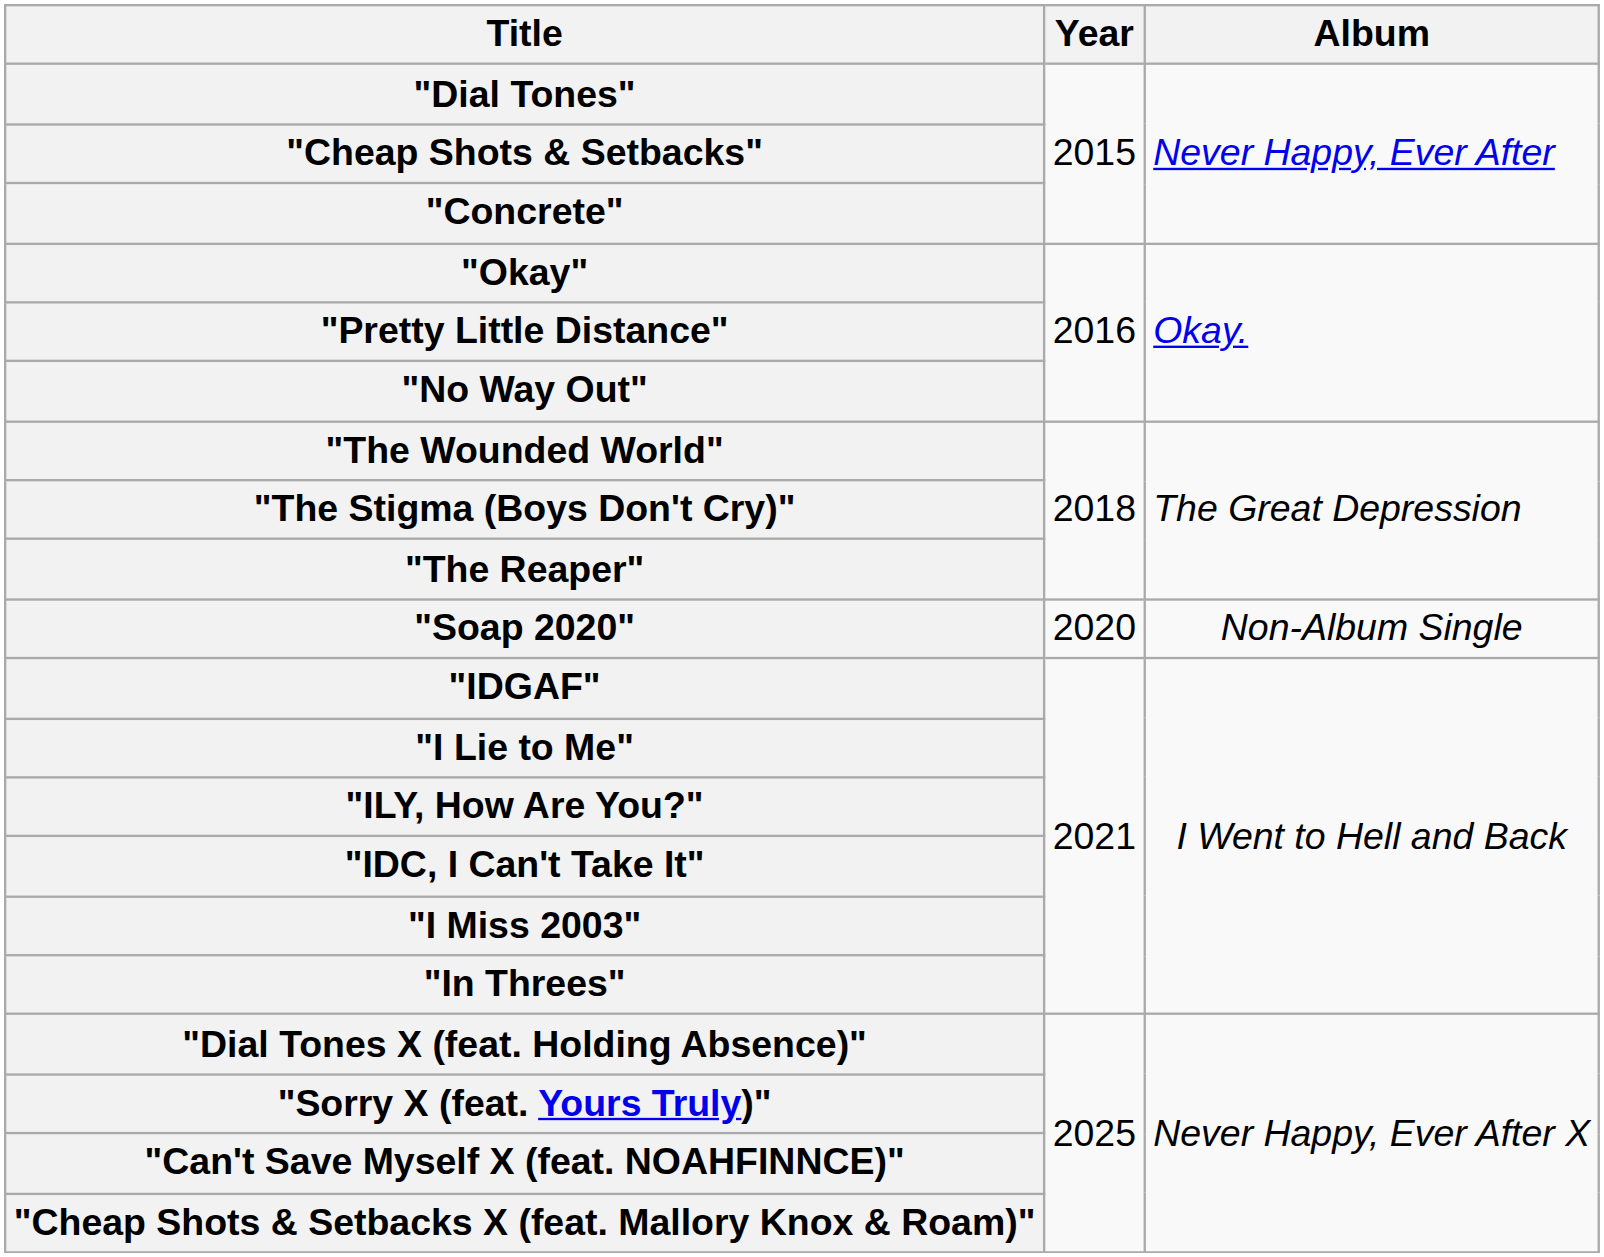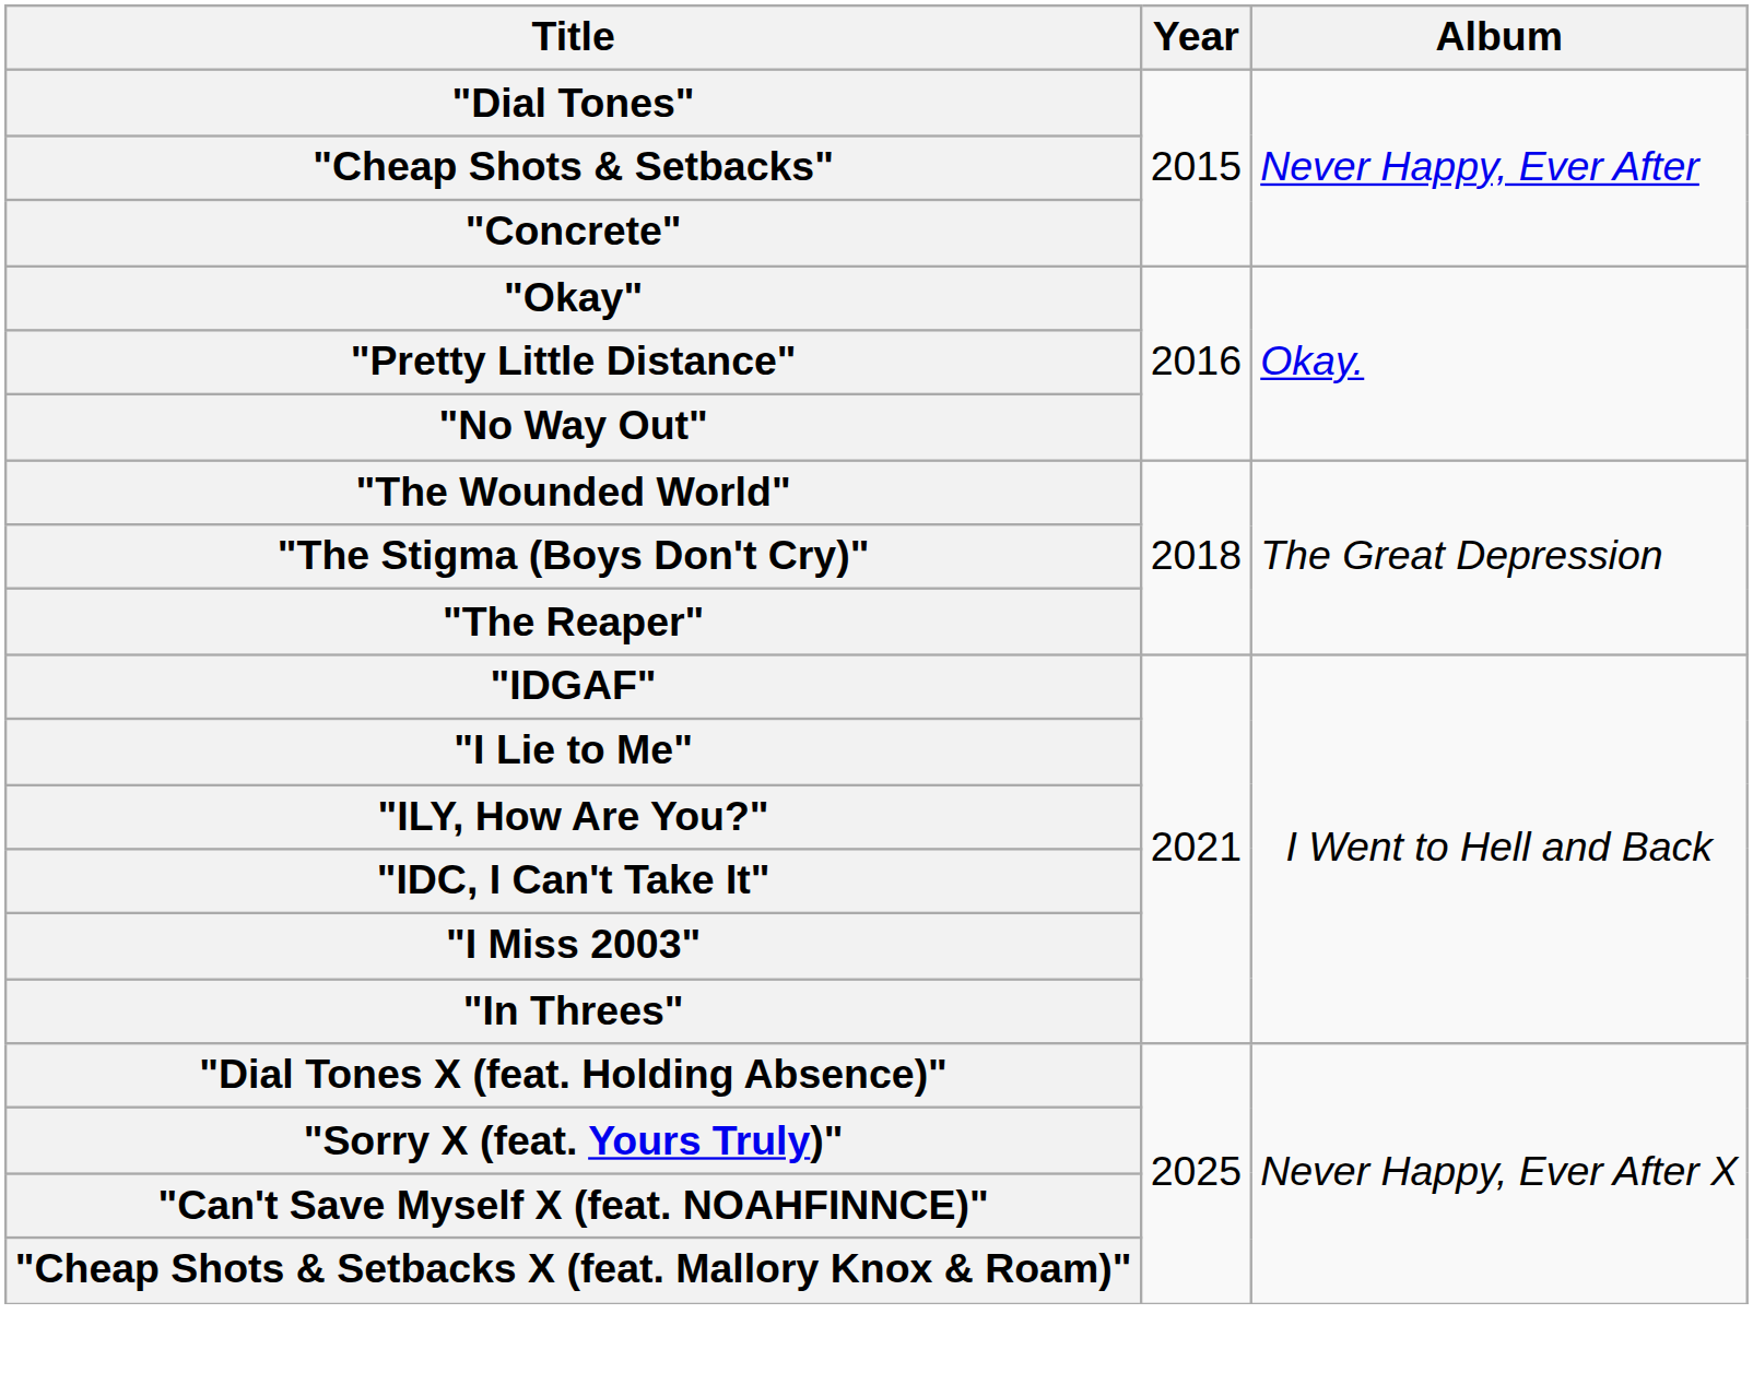- row: "Soap 2020" | 2020 | Non-Album Single
